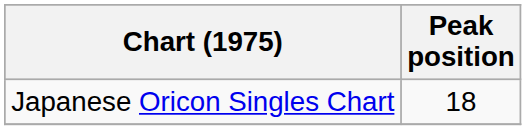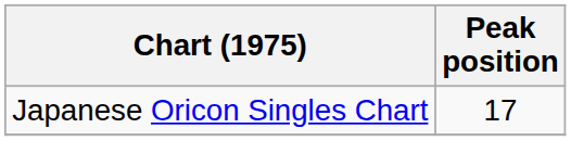Japanese Oricon Singles Chart | Peak position: 18 -> 17
